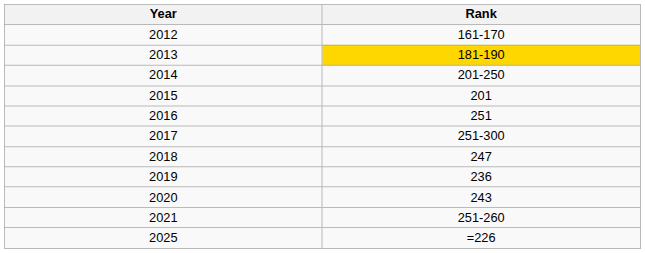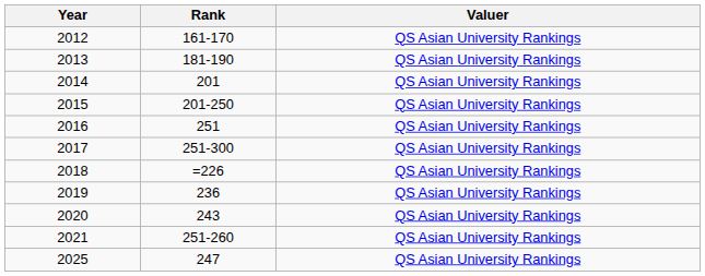+ column: Valuer | QS Asian University Rankings | QS Asian University Rankings | QS Asian University Rankings | QS Asian University Rankings | QS Asian University Rankings | QS Asian University Rankings | QS Asian University Rankings | QS Asian University Rankings | QS Asian University Rankings | QS Asian University Rankings | QS Asian University Rankings
2013 | Rank: gold background -> no background
2014 | Rank: 201-250 -> 201
2015 | Rank: 201 -> 201-250
2018 | Rank: 247 -> =226
2025 | Rank: =226 -> 247
